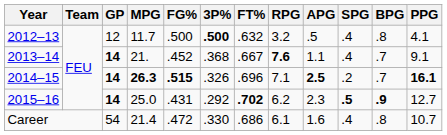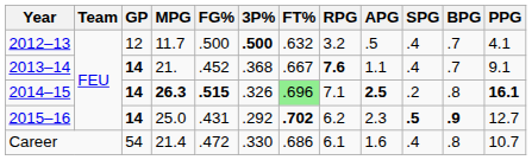2012–13 | BPG: .8 -> .7
2014–15 | FT%: no background -> lightgreen background
2014–15 | BPG: .7 -> .8
